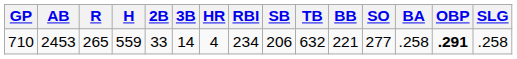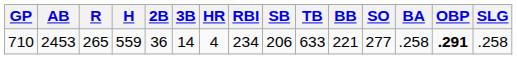710 | 2B: 33 -> 36
710 | TB: 632 -> 633
